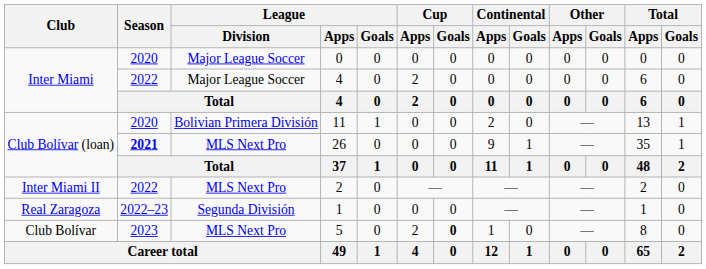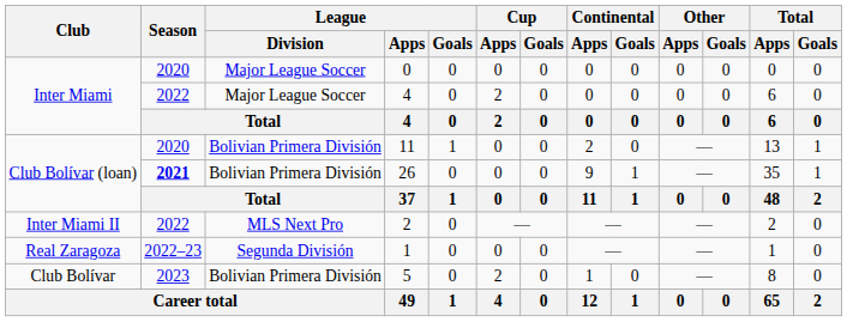26 | League / Division: MLS Next Pro -> Bolivian Primera División
5 | League / Division: MLS Next Pro -> Bolivian Primera División
5 | Cup / Goals: bold -> normal
